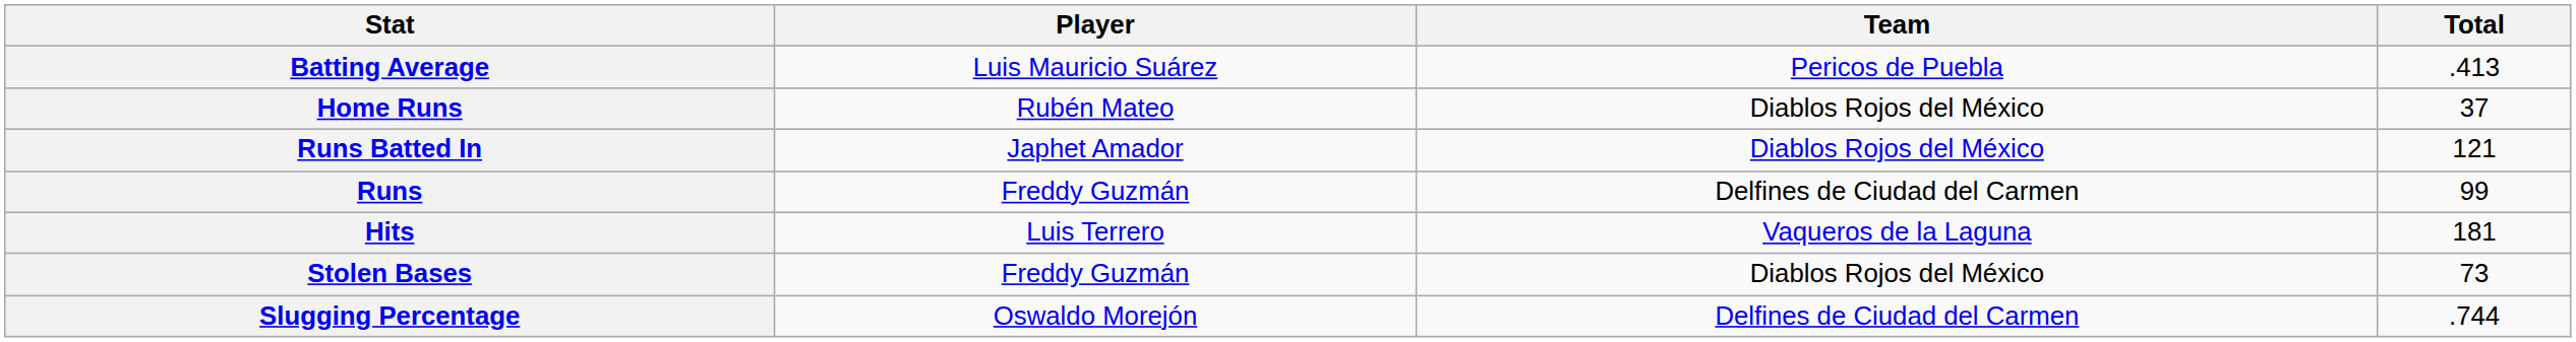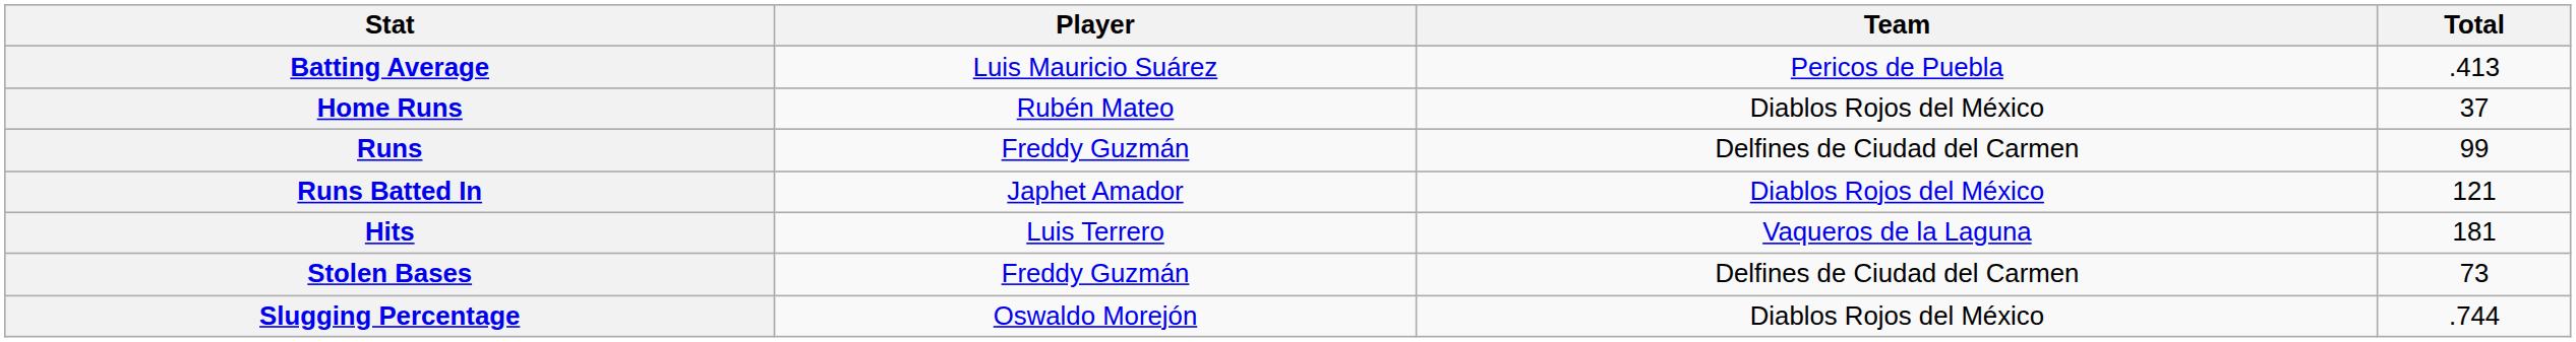rows swapped: Runs Batted In <-> Runs
Stolen Bases | Team: Diablos Rojos del México -> Delfines de Ciudad del Carmen
Slugging Percentage | Team: Delfines de Ciudad del Carmen -> Diablos Rojos del México
